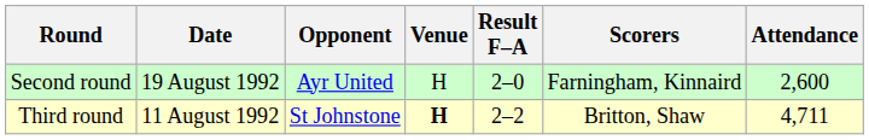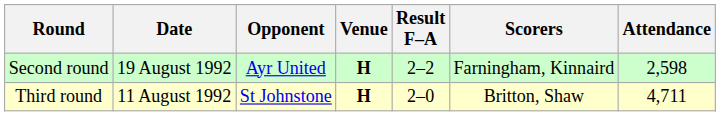Second round | Venue: normal -> bold
Second round | Result F–A: 2–0 -> 2–2
Second round | Attendance: 2,600 -> 2,598
Third round | Result F–A: 2–2 -> 2–0
